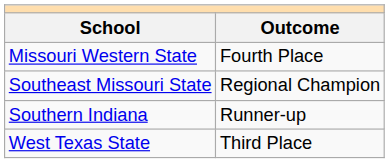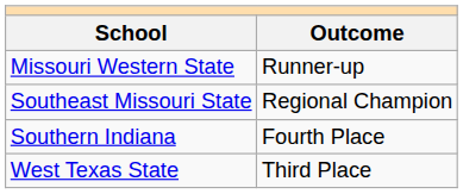Missouri Western State | Outcome: Fourth Place -> Runner-up
Southern Indiana | Outcome: Runner-up -> Fourth Place
